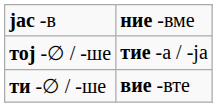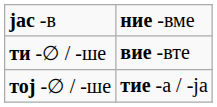rows swapped: ти -∅ / -ше <-> тој -∅ / -ше
